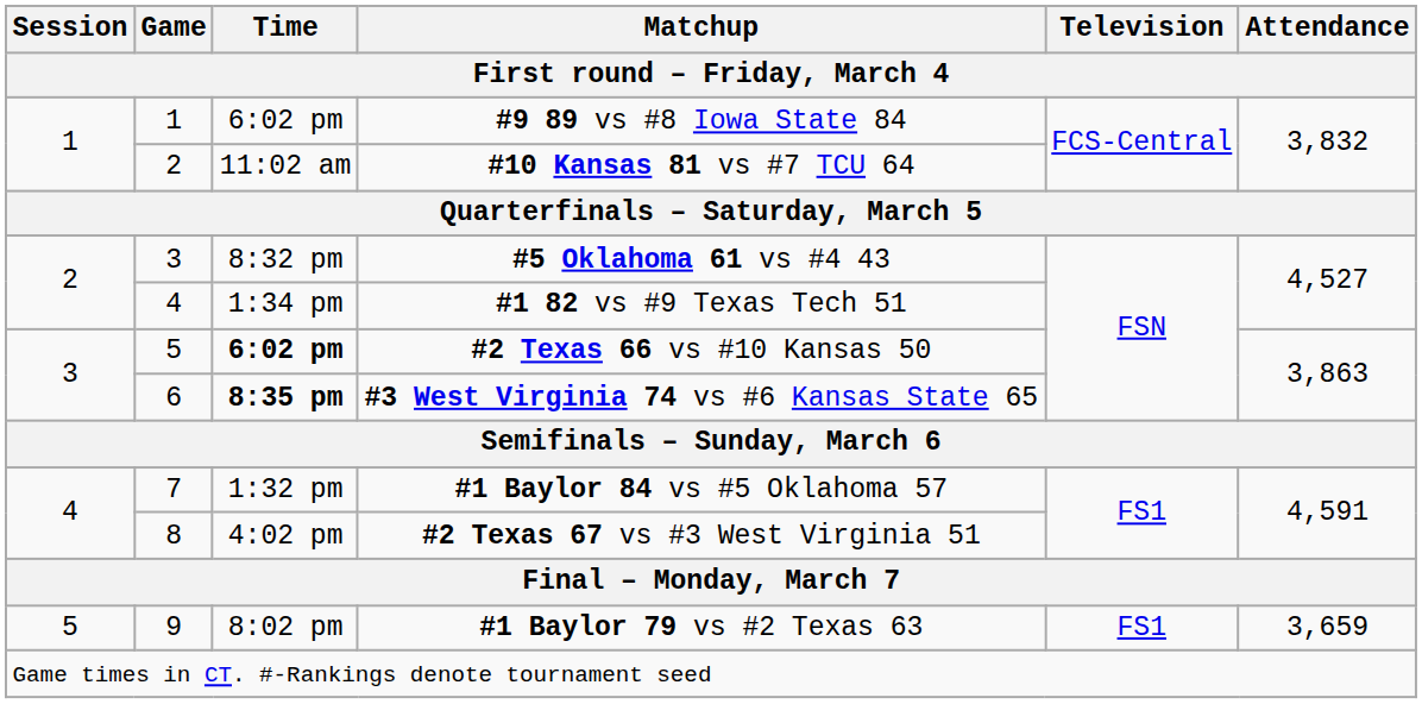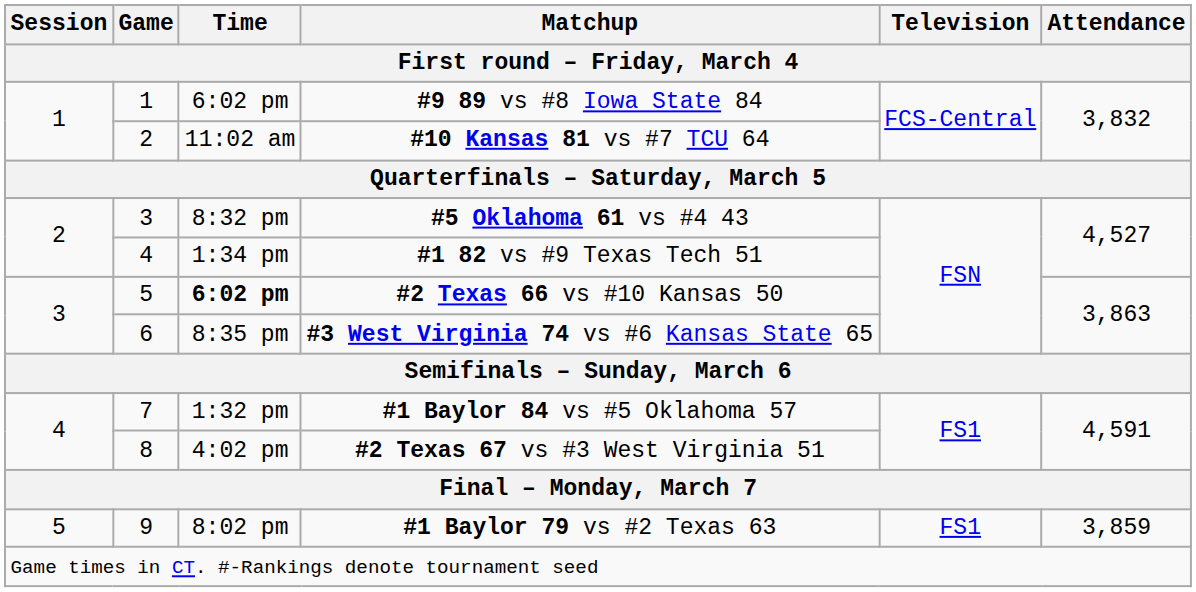#3 West Virginia 74 vs #6 Kansas State 65 | Time: bold -> normal
#1 Baylor 79 vs #2 Texas 63 | Attendance: 3,659 -> 3,859
